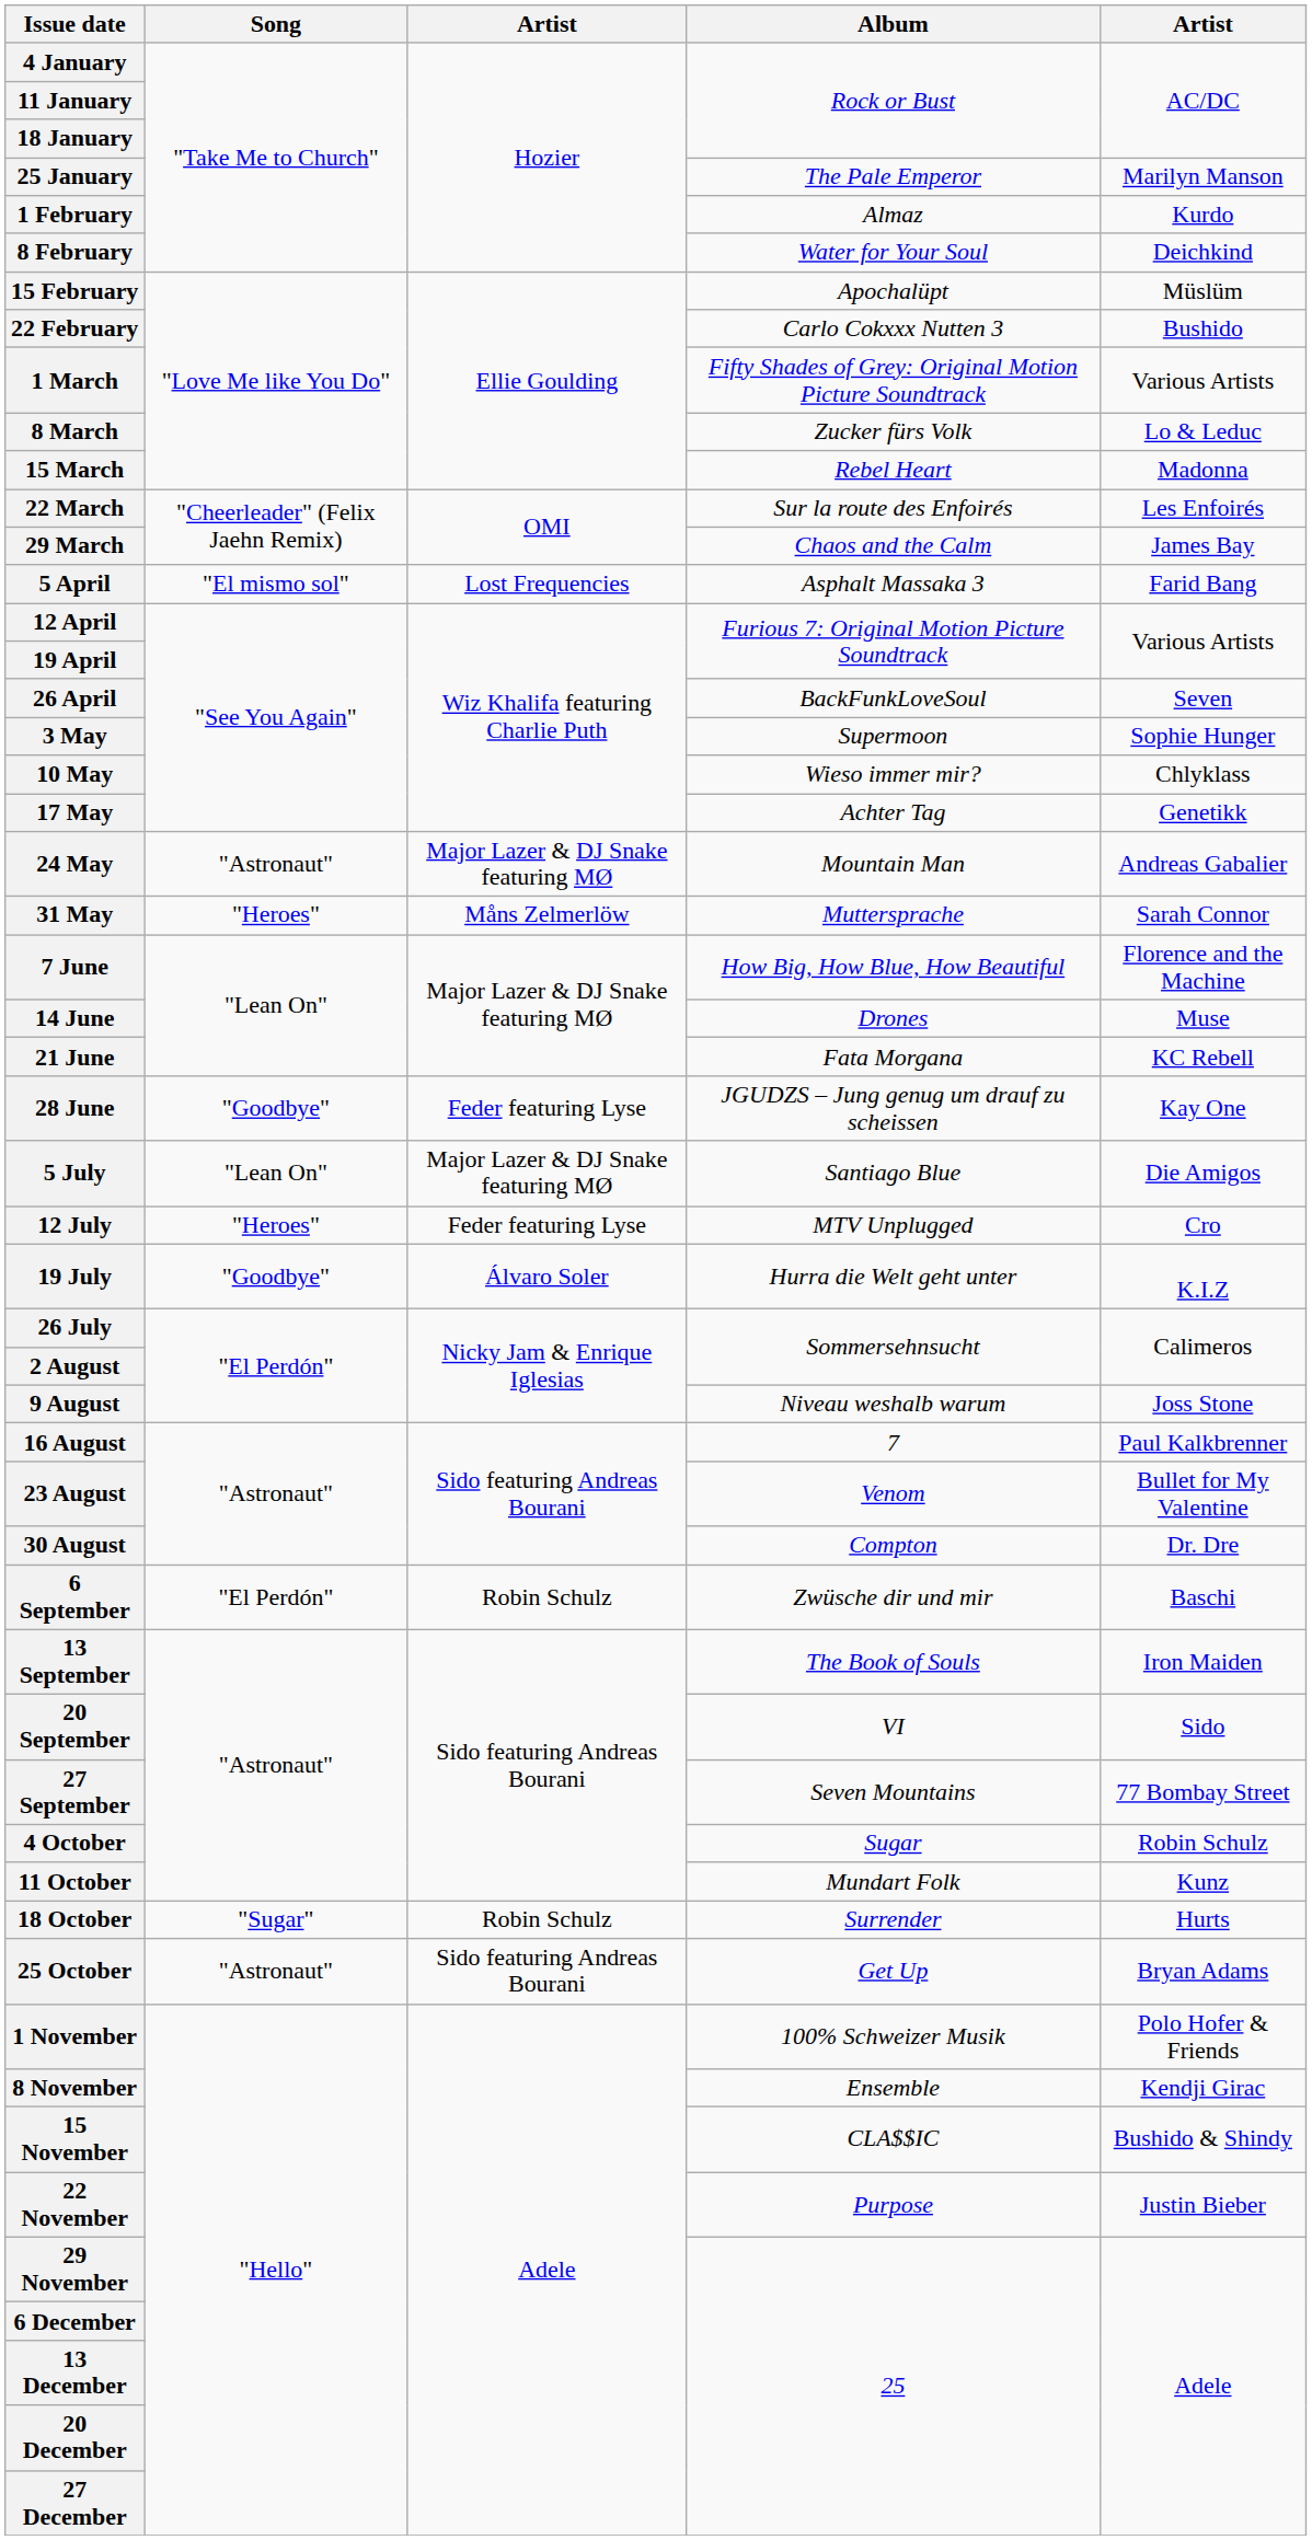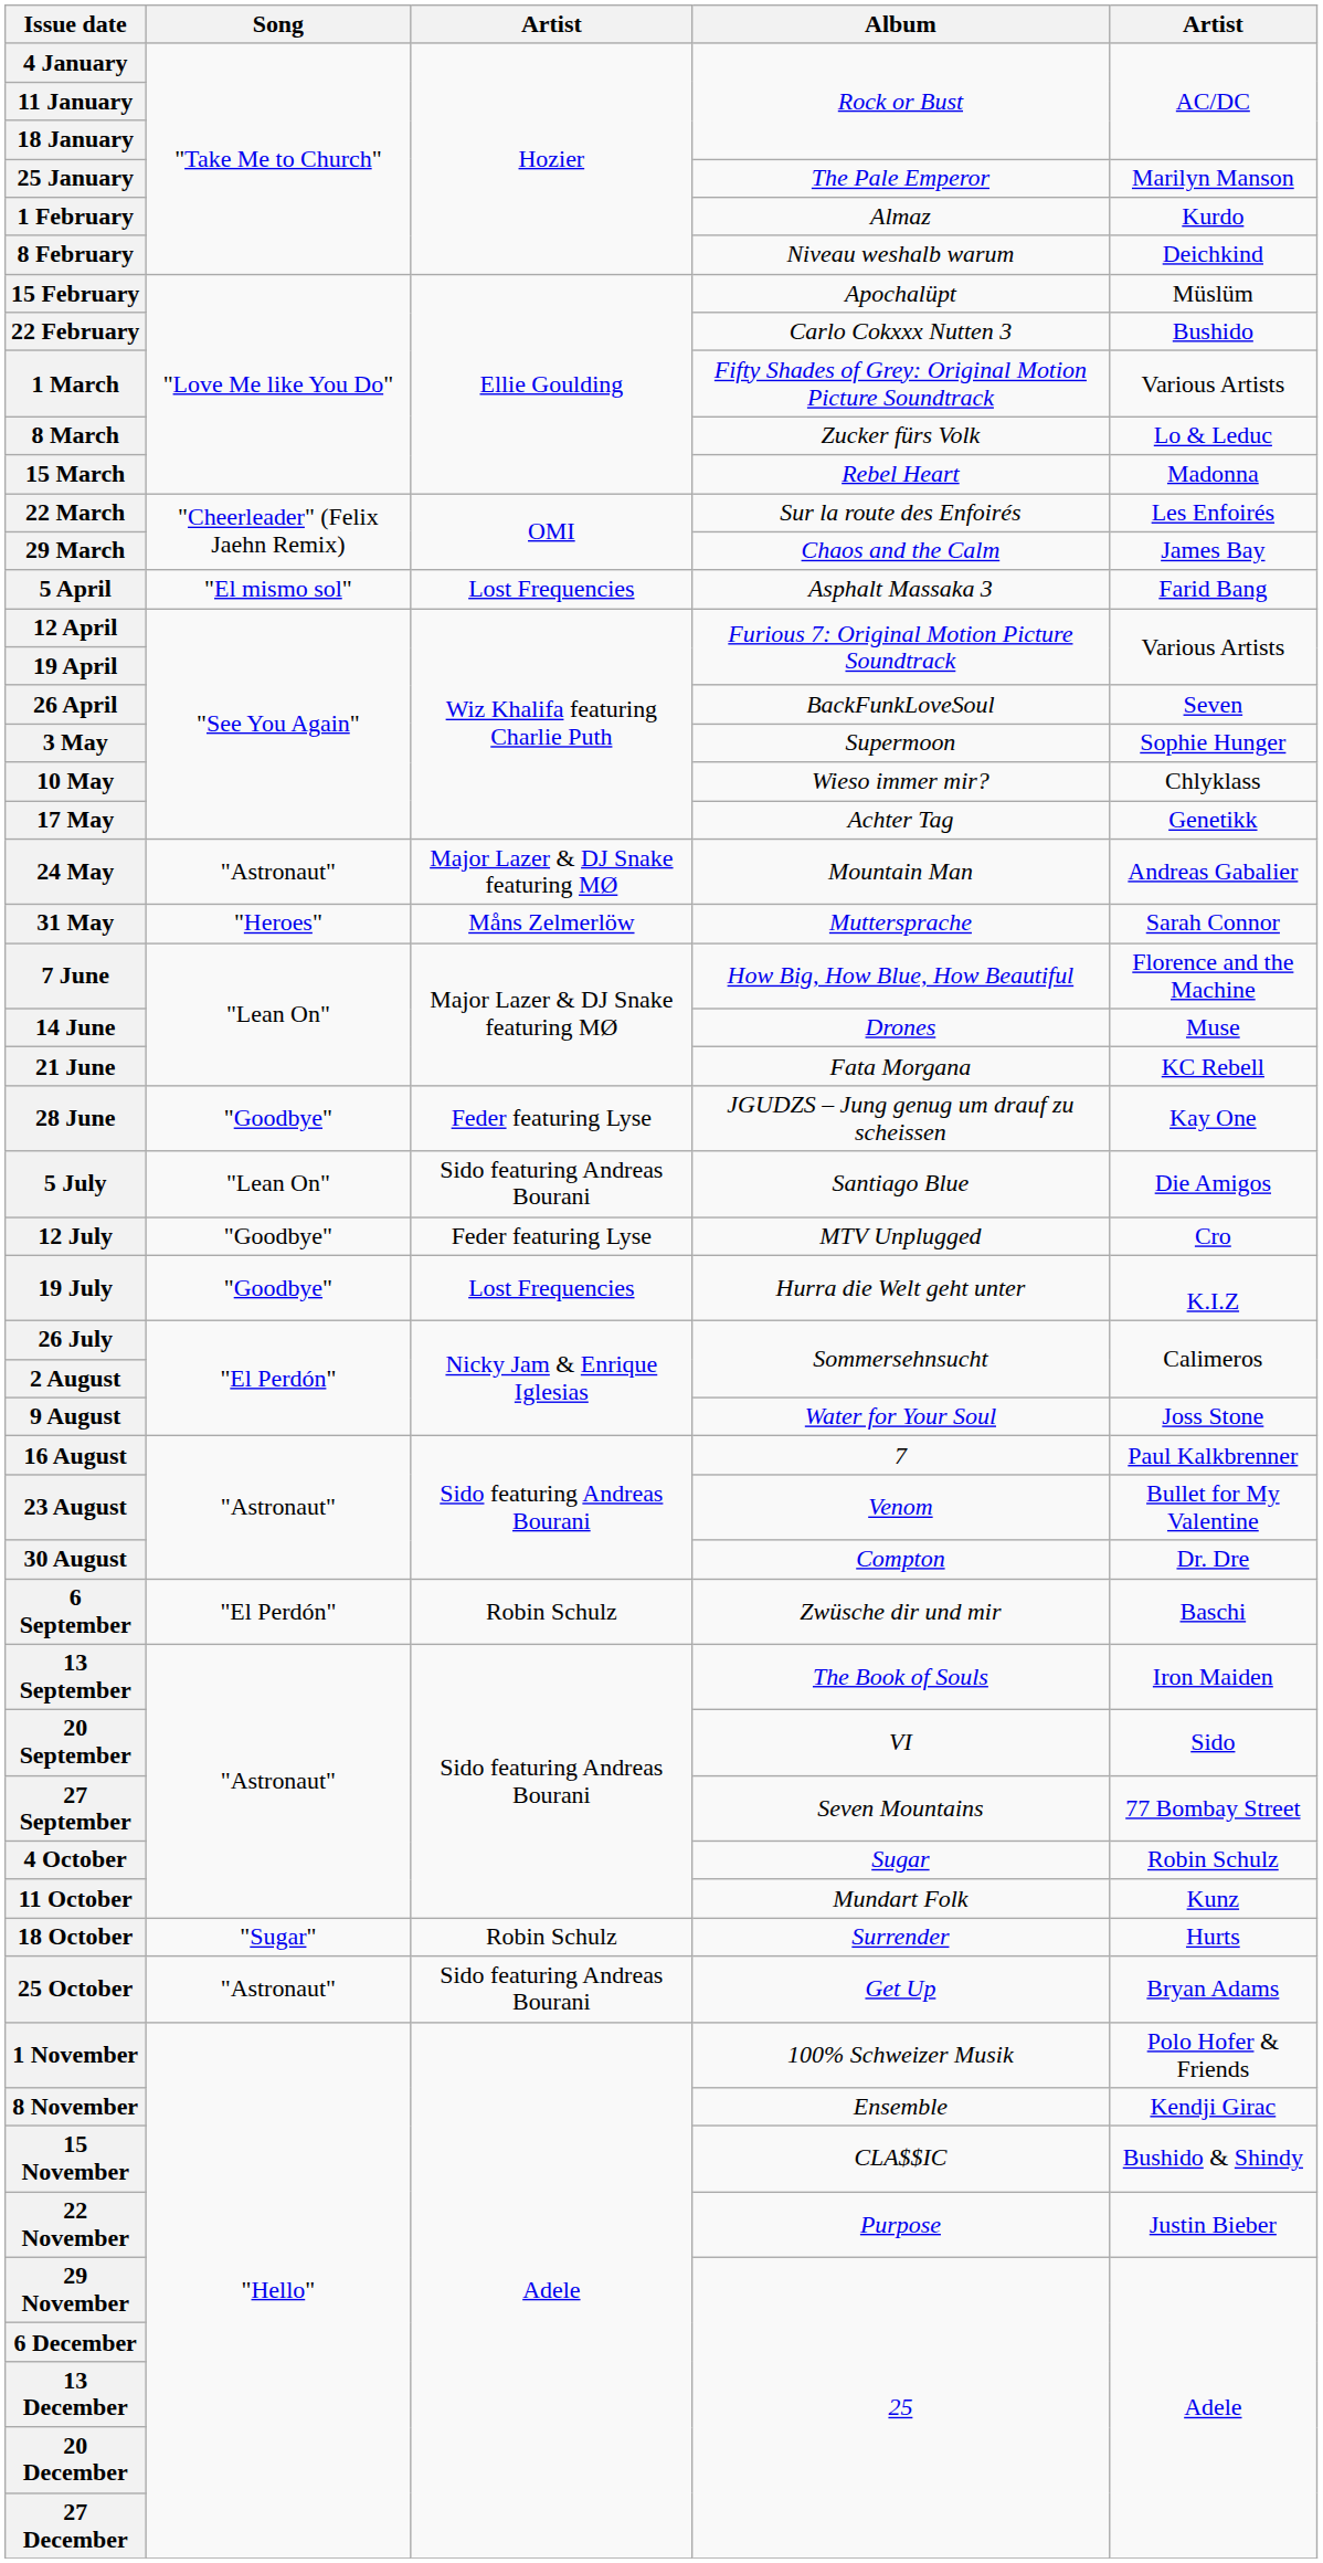8 February | Album: Water for Your Soul -> Niveau weshalb warum
5 July | column 3: Major Lazer & DJ Snake featuring MØ -> Sido featuring Andreas Bourani
12 July | Song: "Heroes" -> "Goodbye"
19 July | column 3: Álvaro Soler -> Lost Frequencies
9 August | Album: Niveau weshalb warum -> Water for Your Soul
